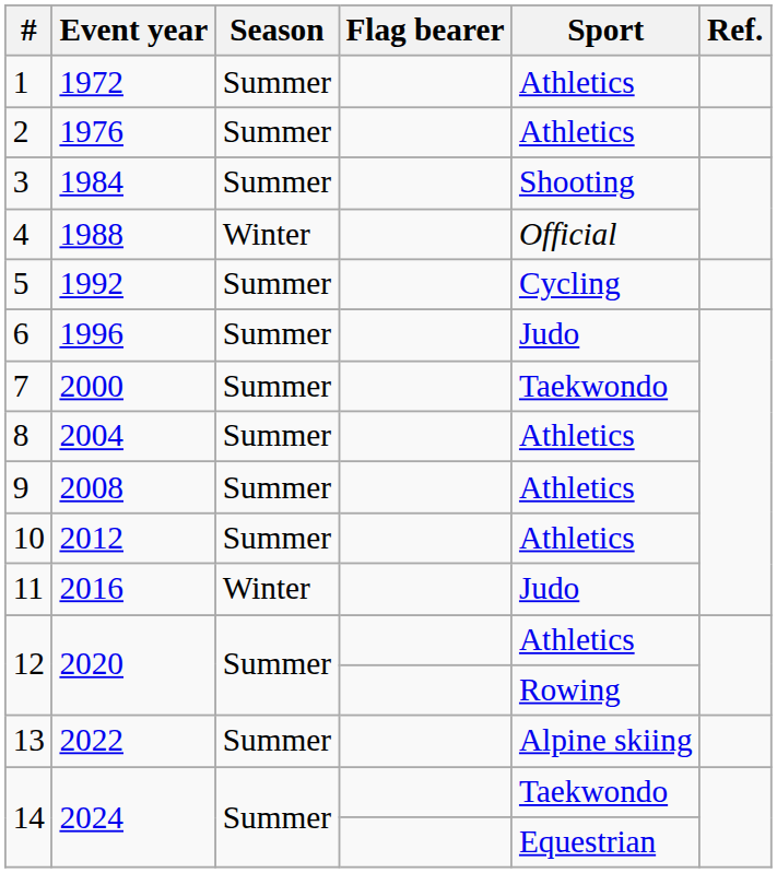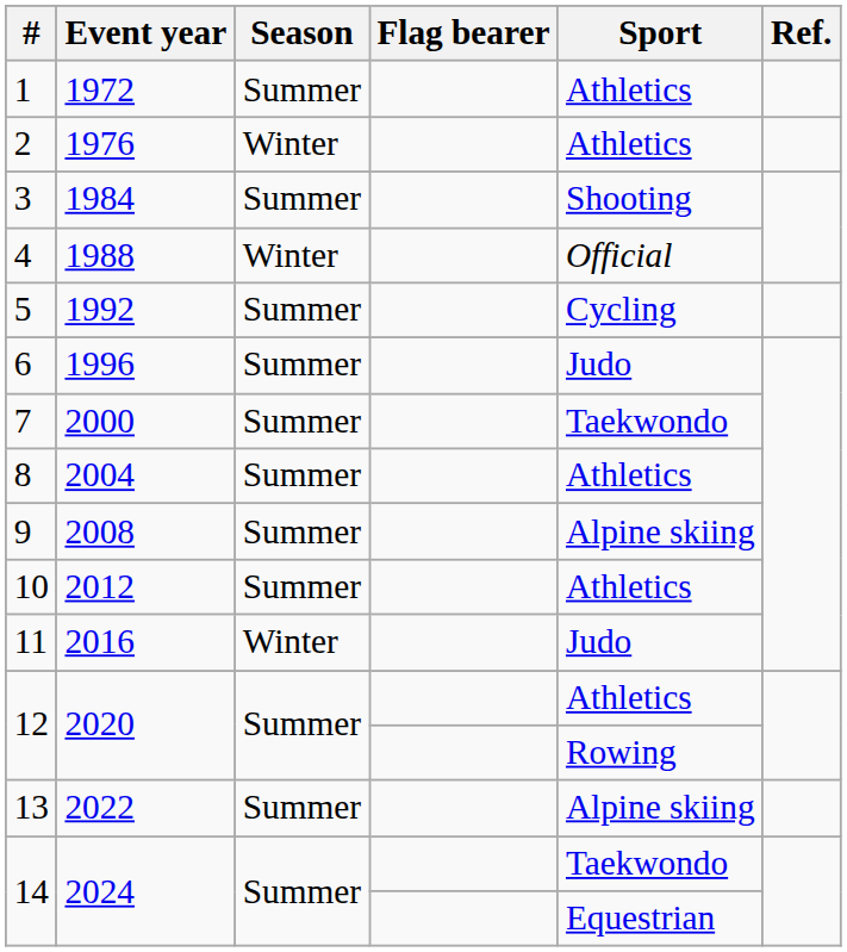2 | Season: Summer -> Winter
9 | Sport: Athletics -> Alpine skiing
